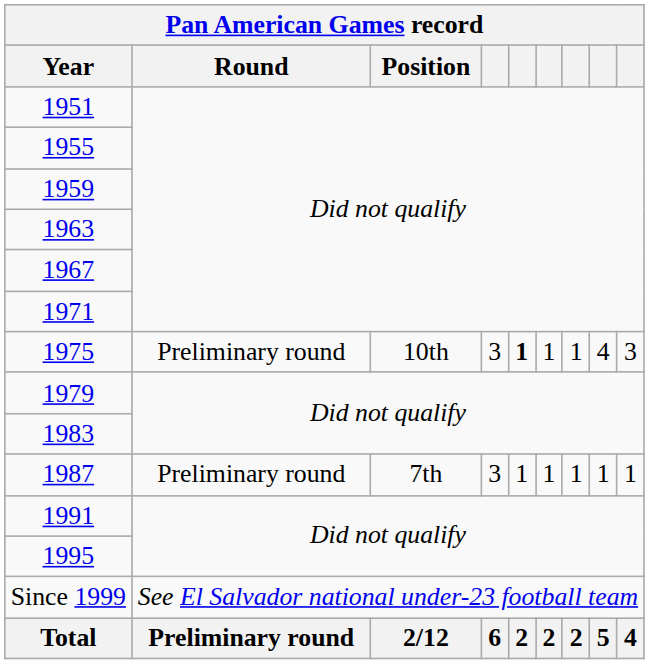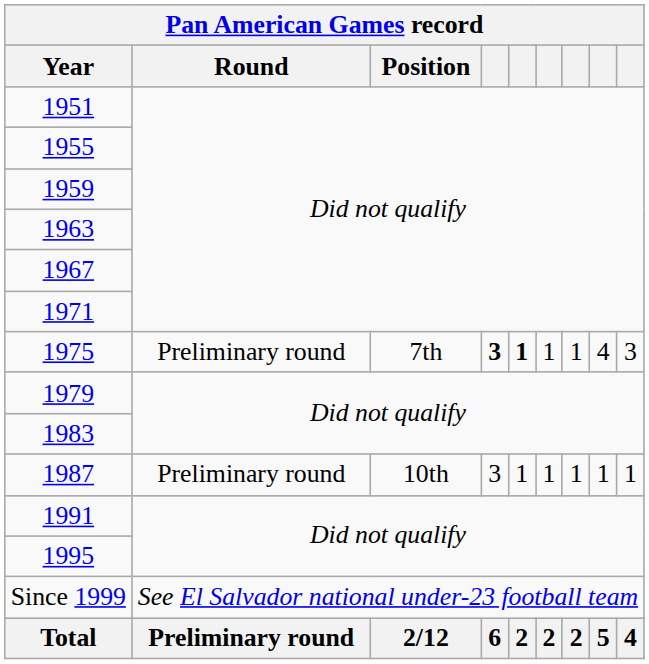1975 | Position: 10th -> 7th
1975 | column 4: normal -> bold
1987 | Position: 7th -> 10th
